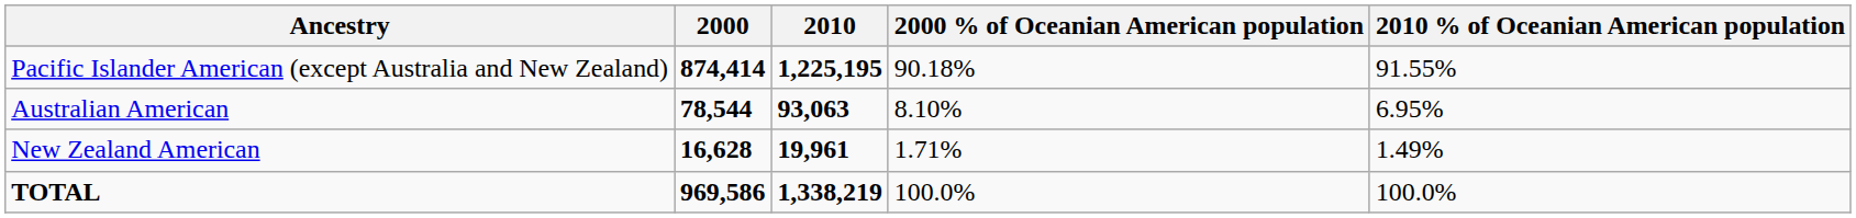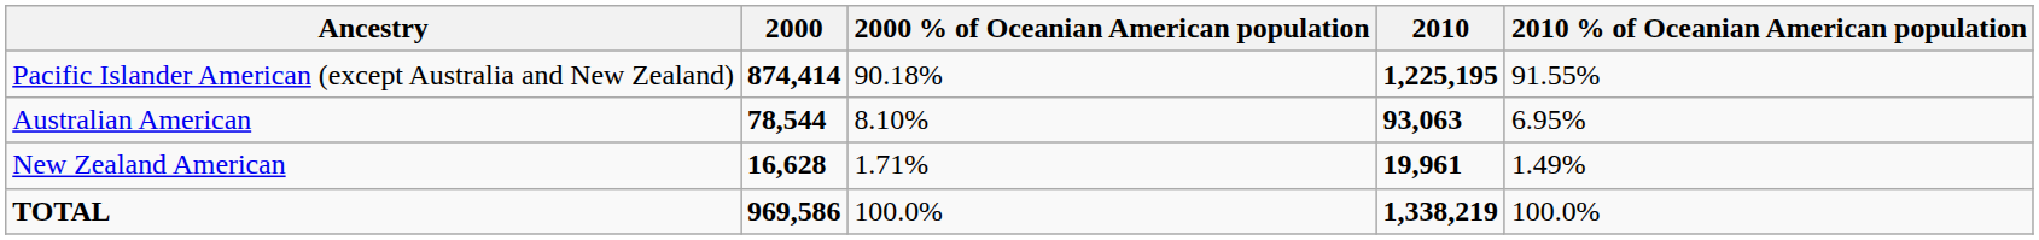columns swapped: 2000 % of Oceanian American population <-> 2010
